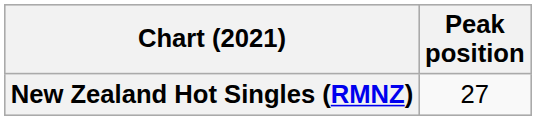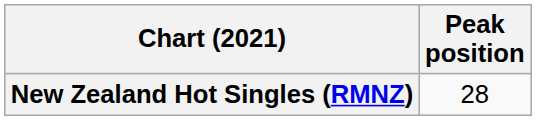New Zealand Hot Singles (RMNZ) | Peak position: 27 -> 28
